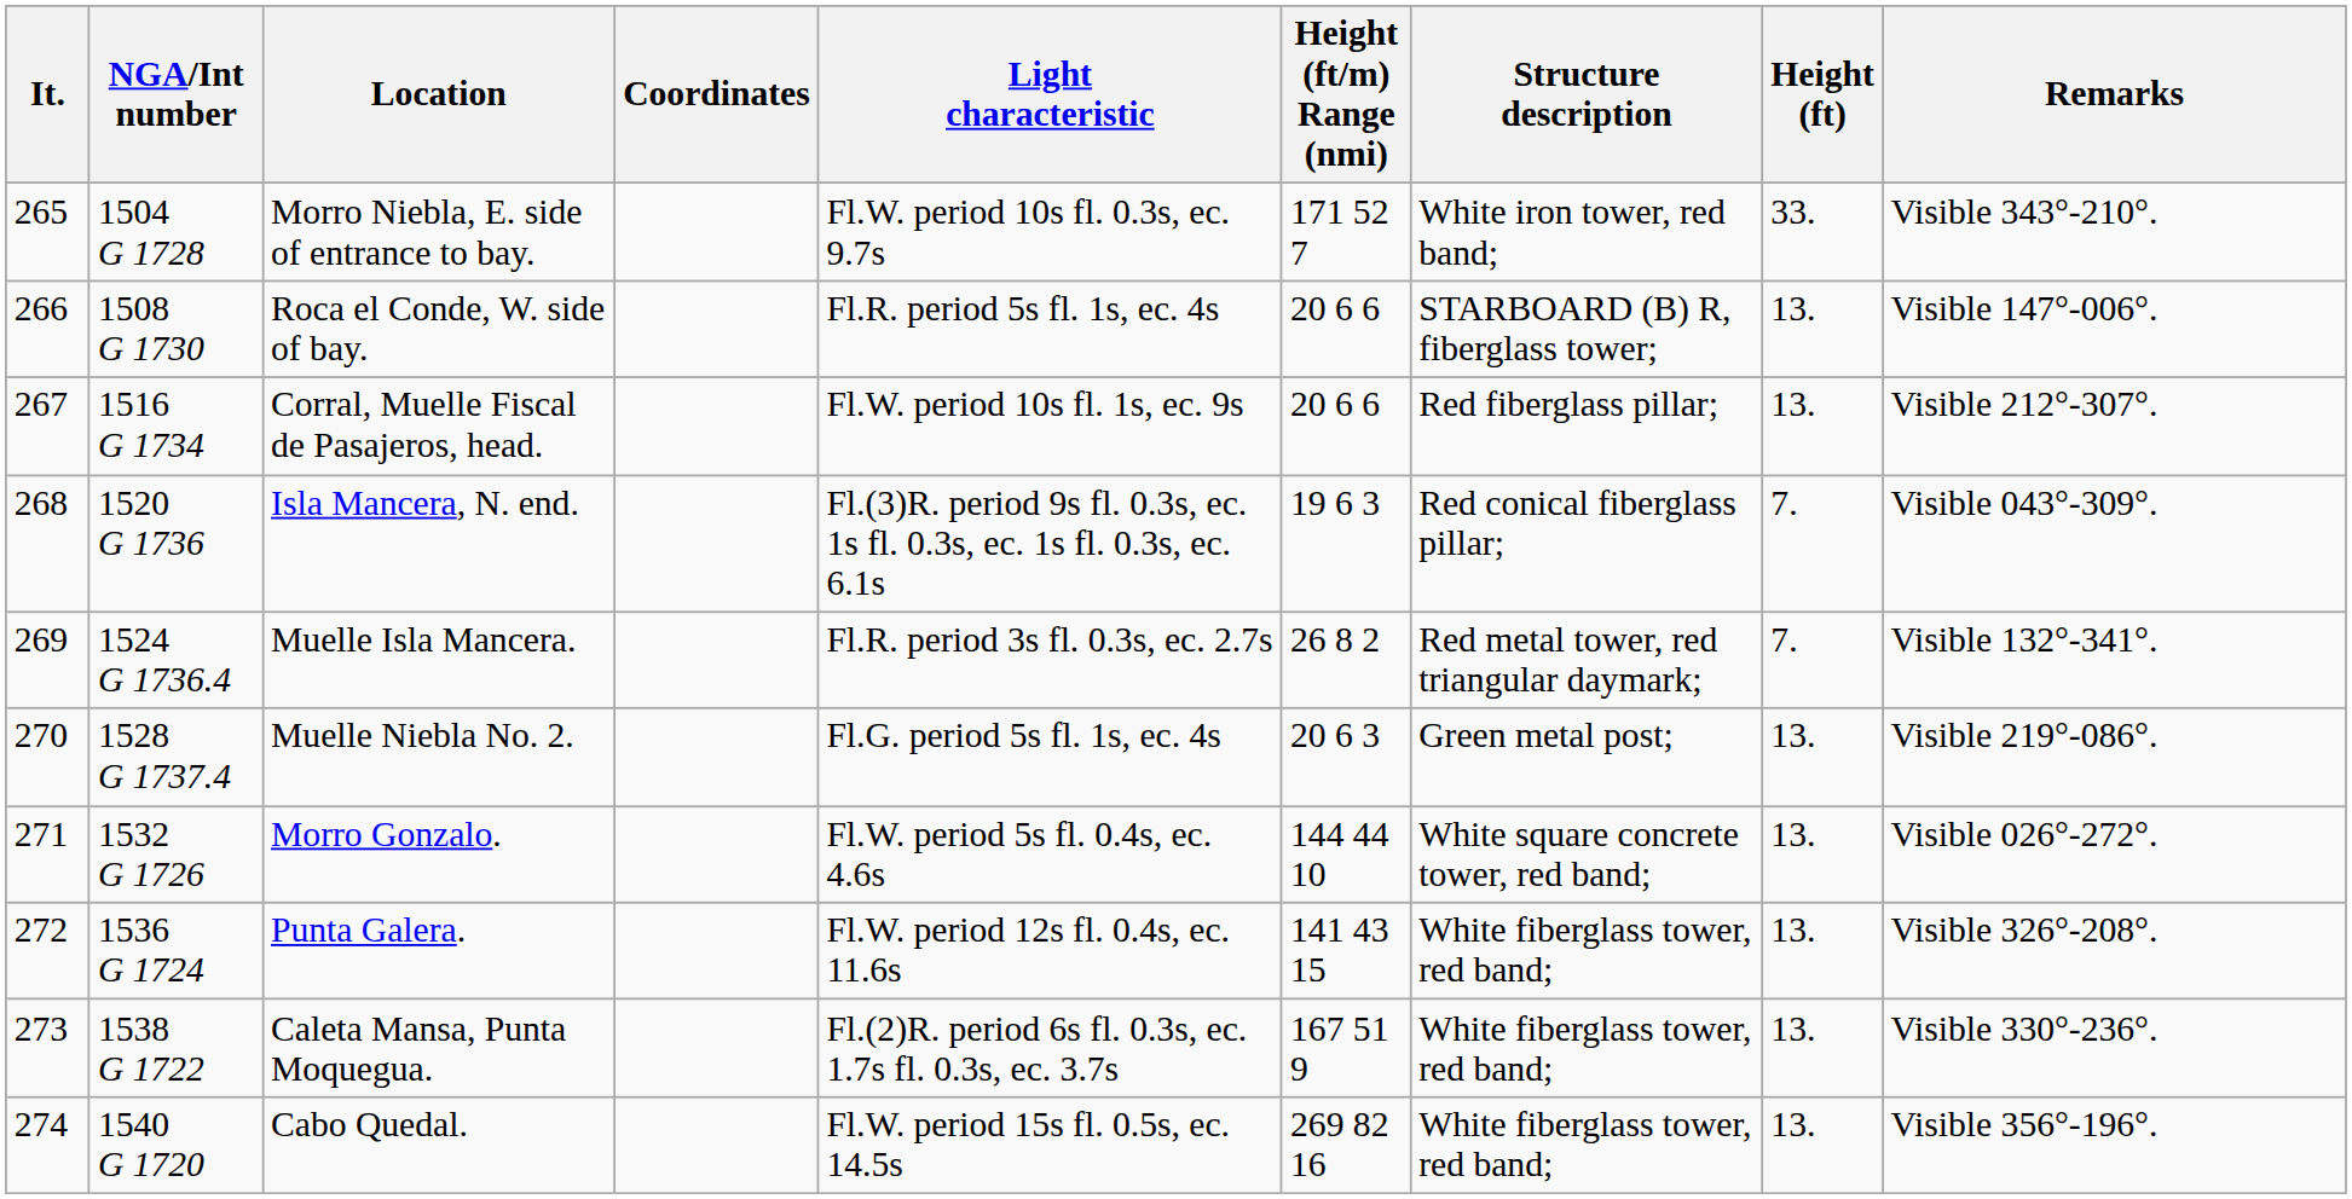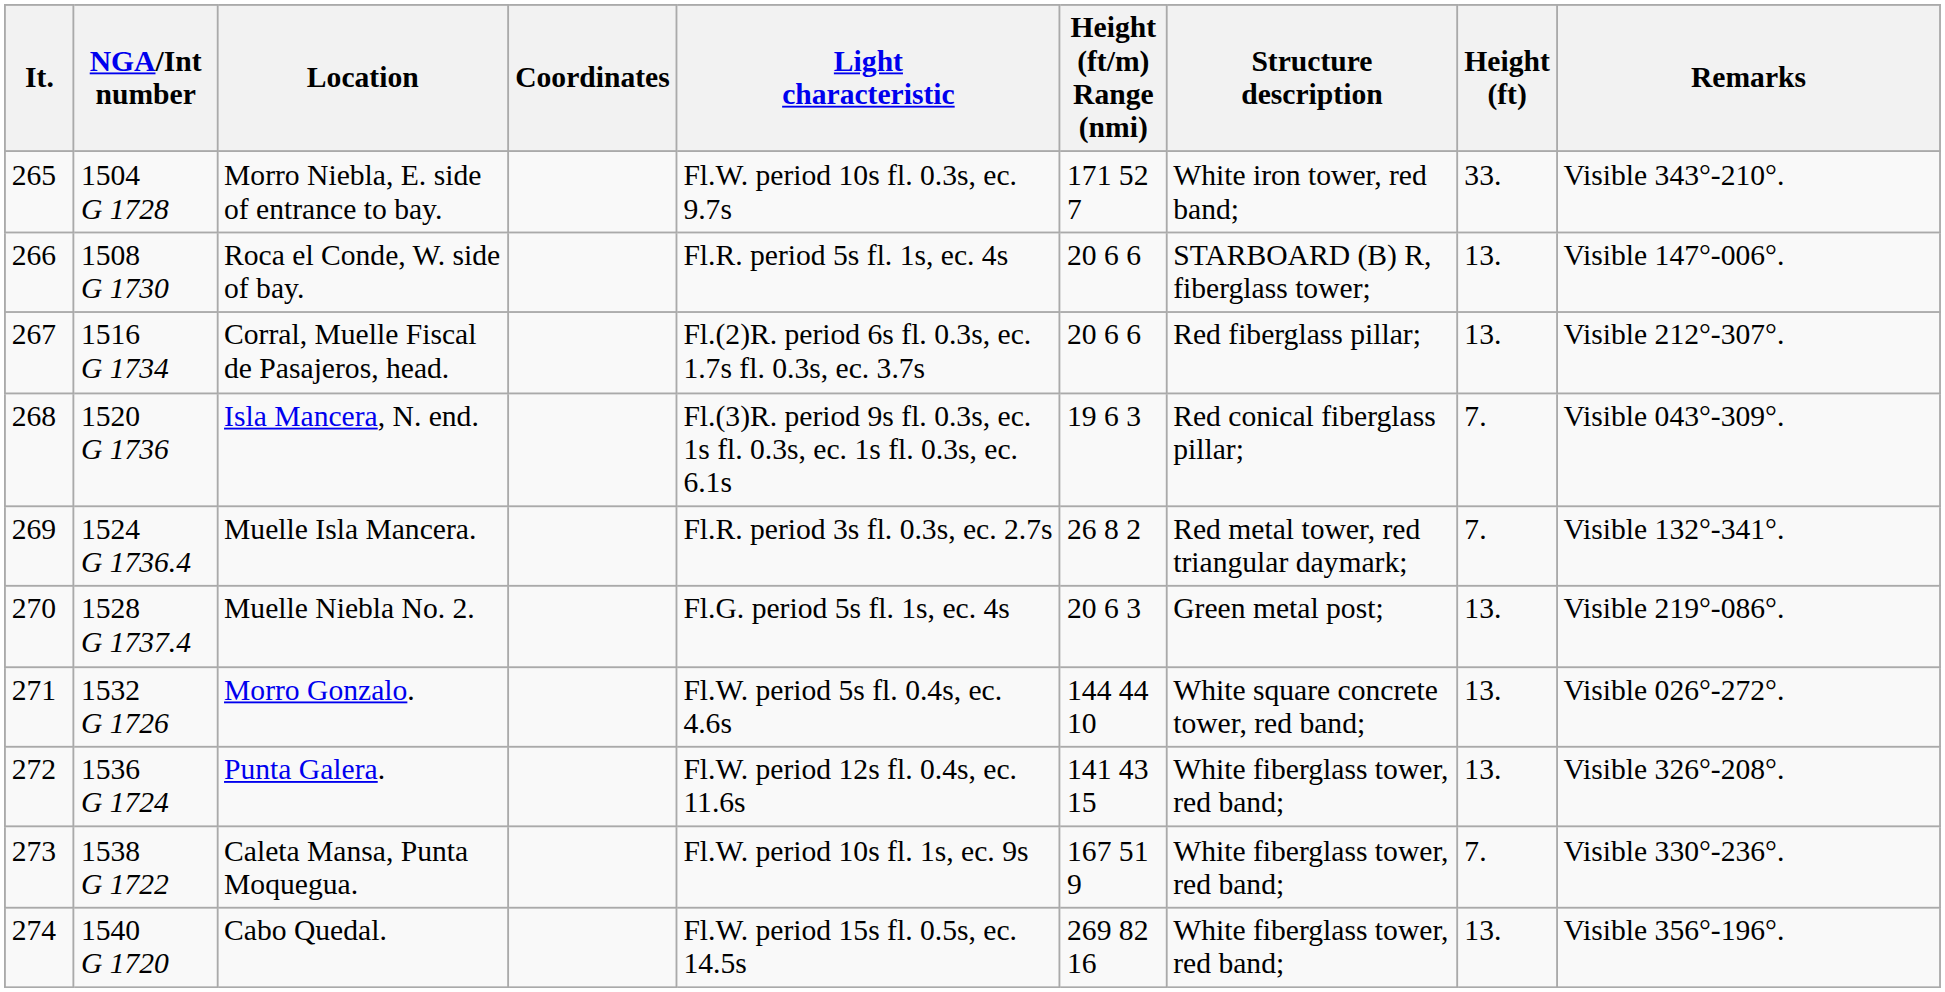Corral, Muelle Fiscal de Pasajeros, head. | Light characteristic: Fl.W. period 10s fl. 1s, ec. 9s -> Fl.(2)R. period 6s fl. 0.3s, ec. 1.7s fl. 0.3s, ec. 3.7s
Caleta Mansa, Punta Moquegua. | Light characteristic: Fl.(2)R. period 6s fl. 0.3s, ec. 1.7s fl. 0.3s, ec. 3.7s -> Fl.W. period 10s fl. 1s, ec. 9s
Caleta Mansa, Punta Moquegua. | Height (ft): 13. -> 7.
